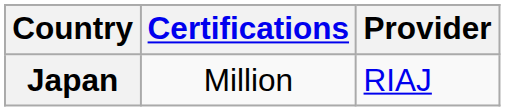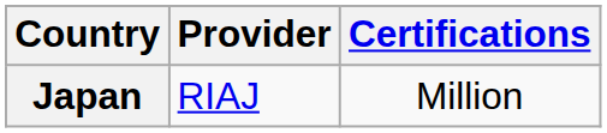columns swapped: Provider <-> Certifications
